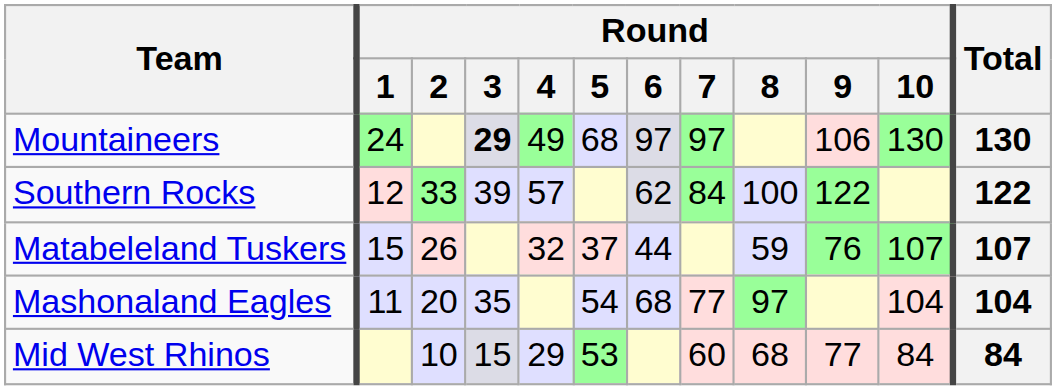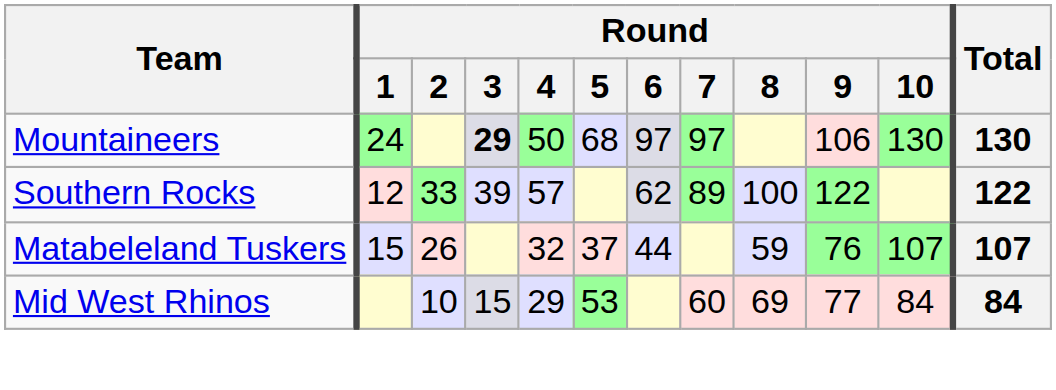Mountaineers | Round / 4: 49 -> 50
Southern Rocks | Round / 7: 84 -> 89
- row: Mashonaland Eagles | 11 | 20 | 35 | 54 | 68 | 77 | 97 | 104 | 104
Mid West Rhinos | Round / 8: 68 -> 69
